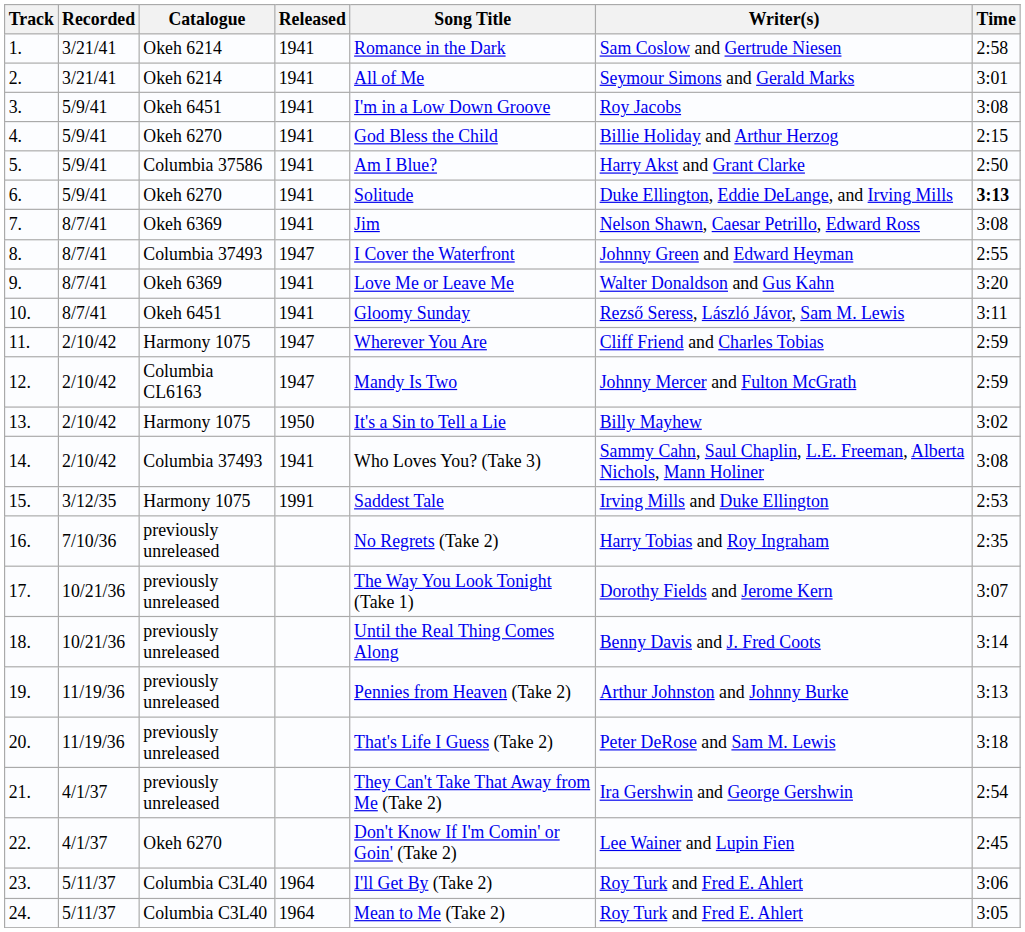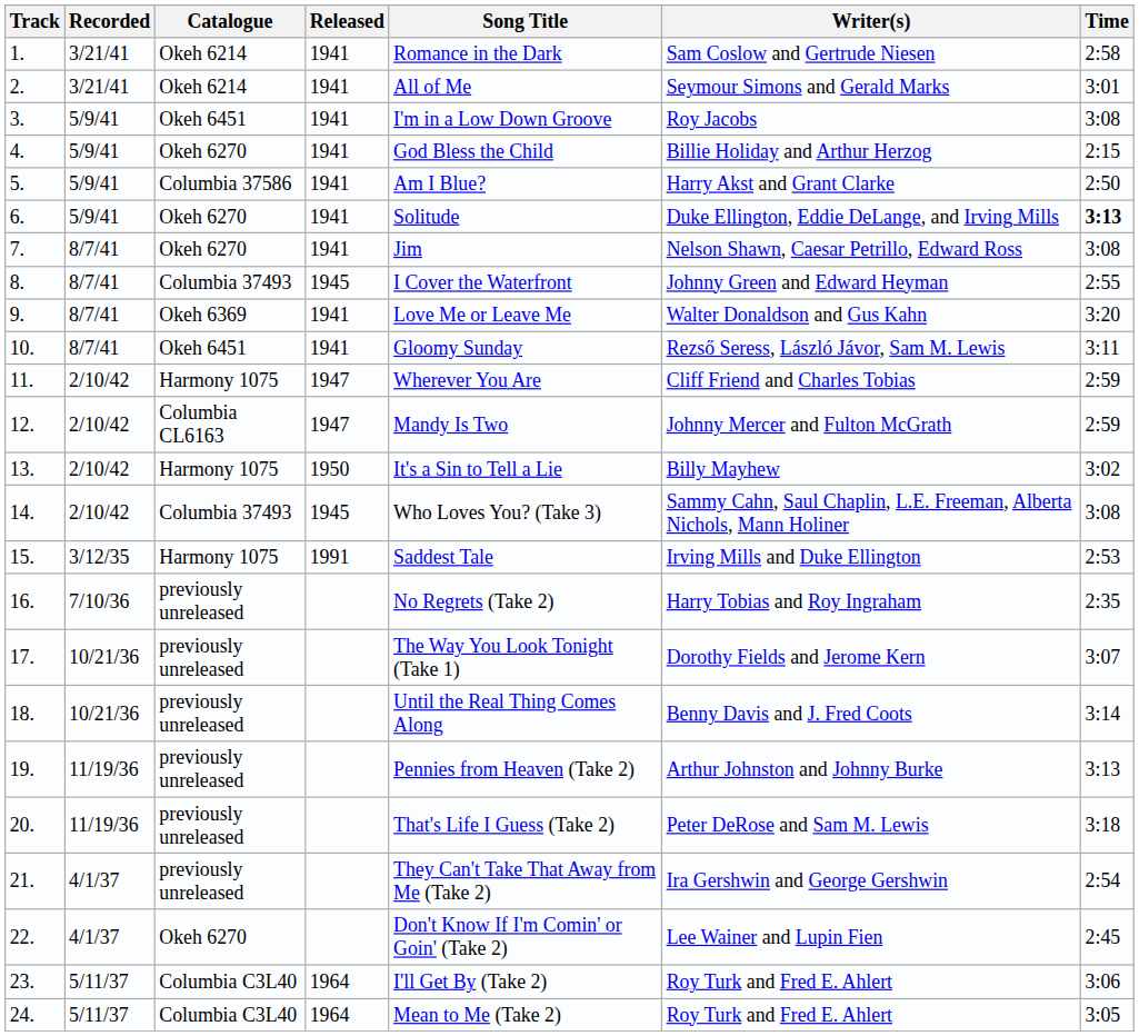7. | Catalogue: Okeh 6369 -> Okeh 6270
8. | Released: 1947 -> 1945
14. | Released: 1941 -> 1945
